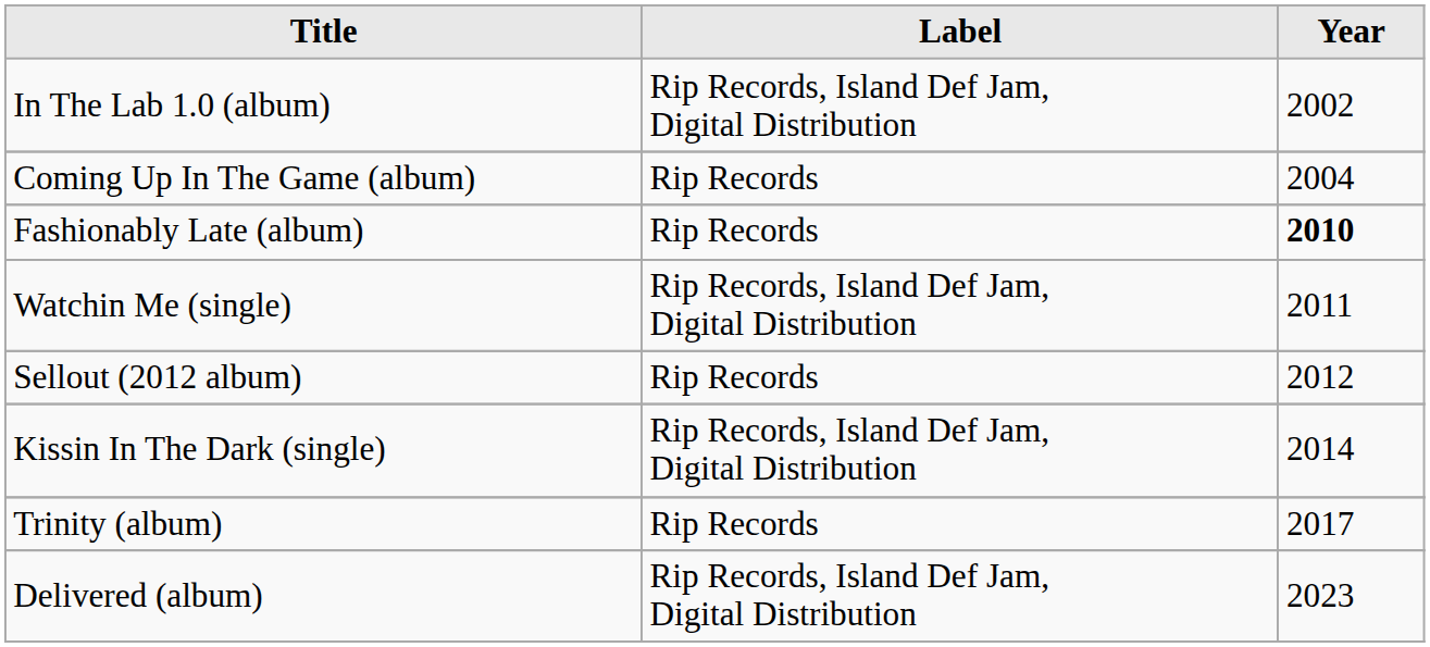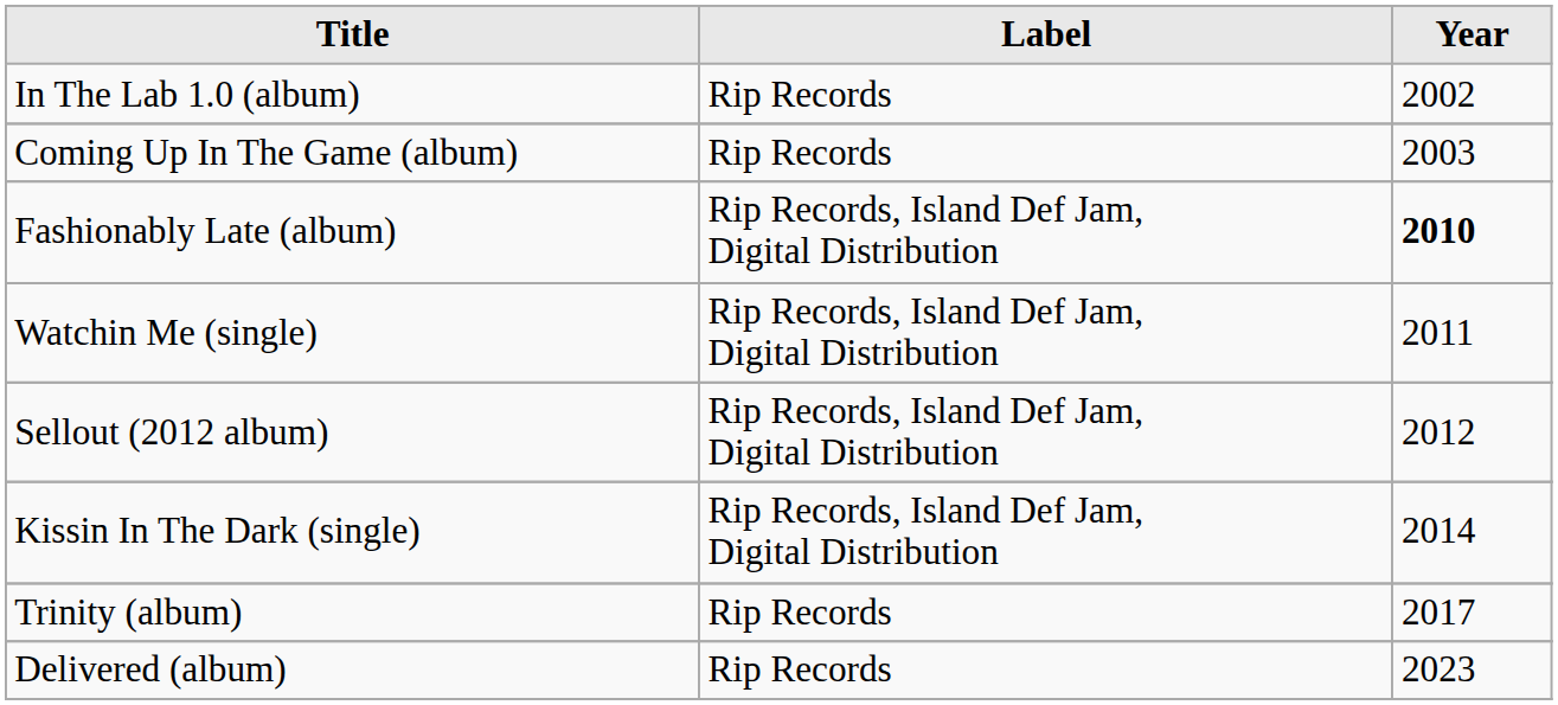In The Lab 1.0 (album) | Label: Rip Records, Island Def Jam, Digital Distribution -> Rip Records
Coming Up In The Game (album) | Year: 2004 -> 2003
Fashionably Late (album) | Label: Rip Records -> Rip Records, Island Def Jam, Digital Distribution
Sellout (2012 album) | Label: Rip Records -> Rip Records, Island Def Jam, Digital Distribution
Delivered (album) | Label: Rip Records, Island Def Jam, Digital Distribution -> Rip Records
